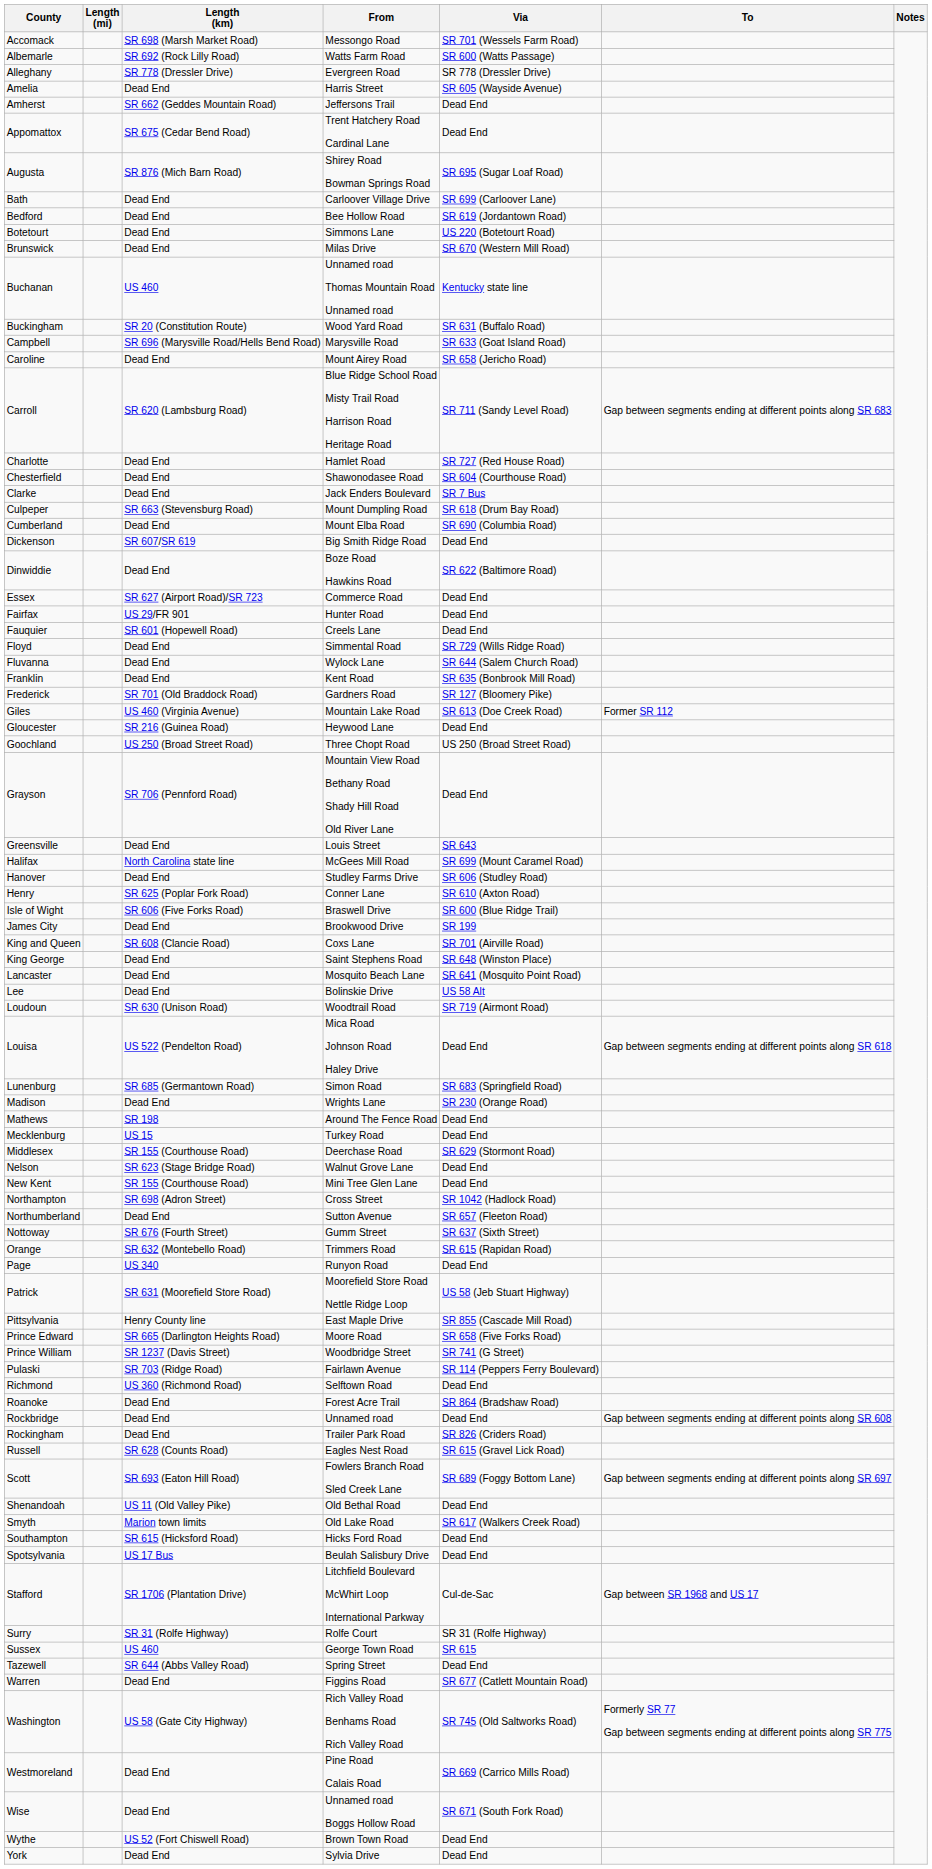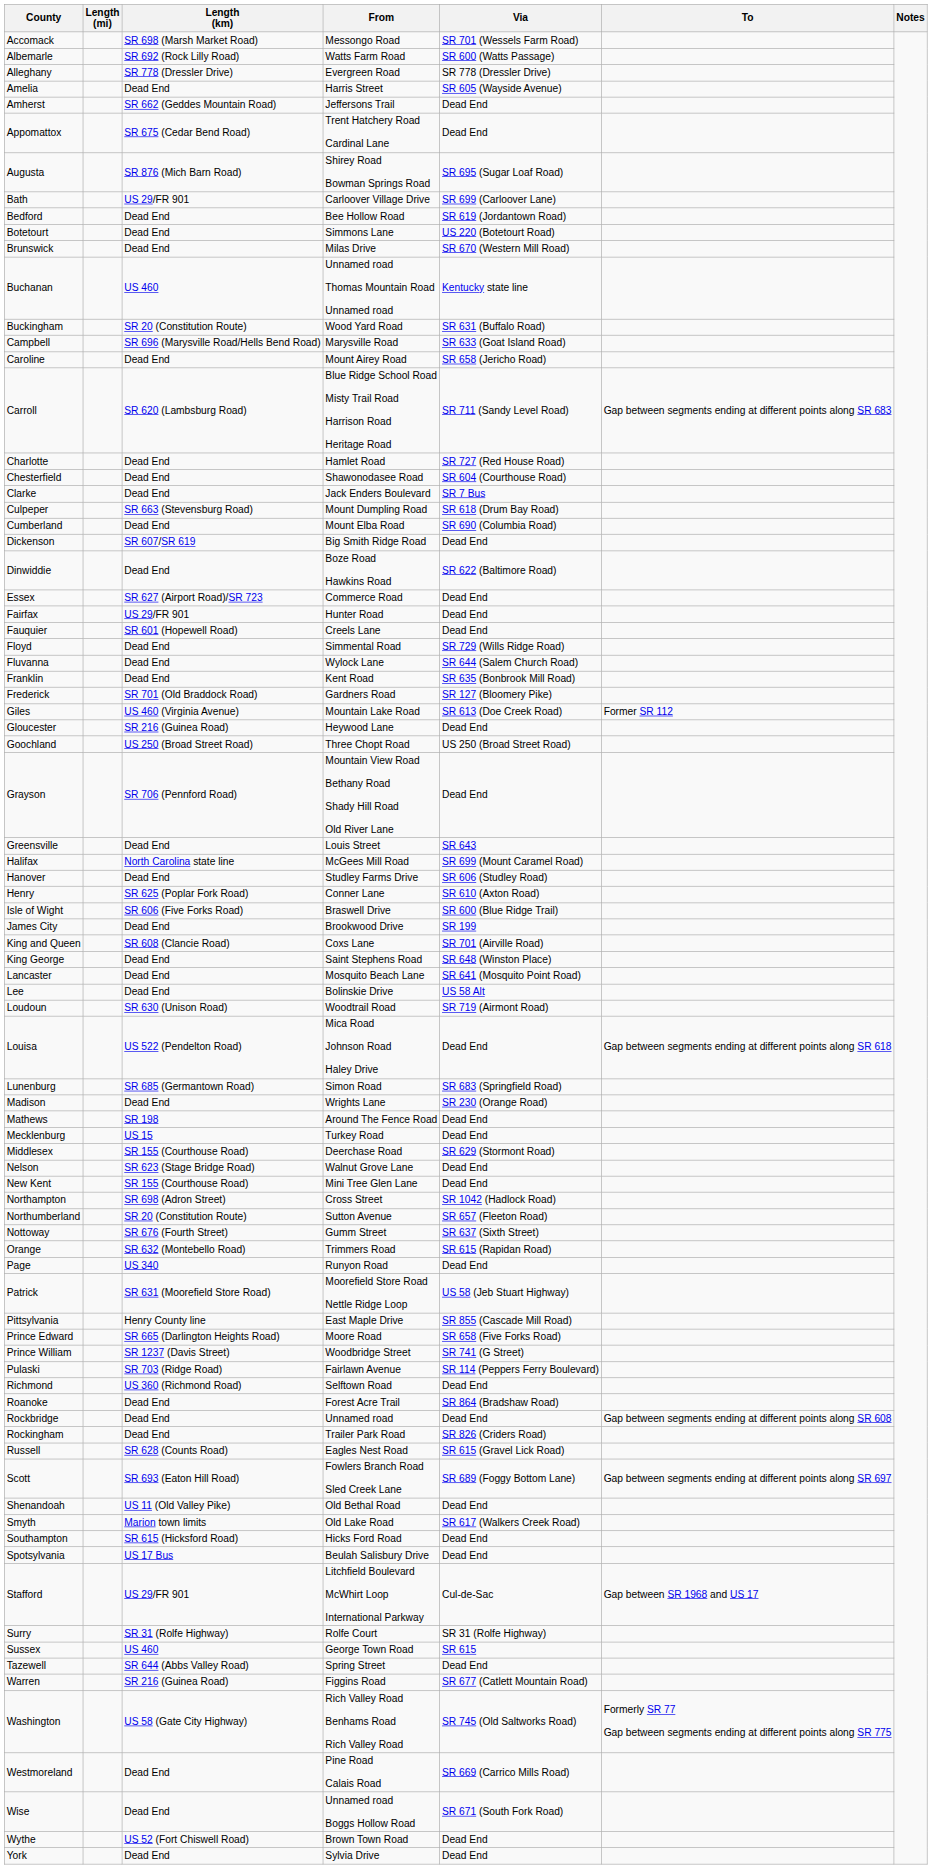Bath | Length (km): Dead End -> US 29/FR 901
Northumberland | Length (km): Dead End -> SR 20 (Constitution Route)
Stafford | Length (km): SR 1706 (Plantation Drive) -> US 29/FR 901
Warren | Length (km): Dead End -> SR 216 (Guinea Road)
